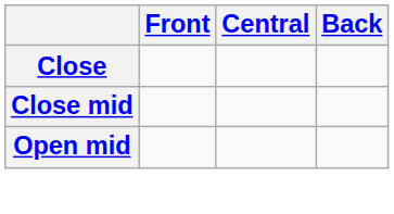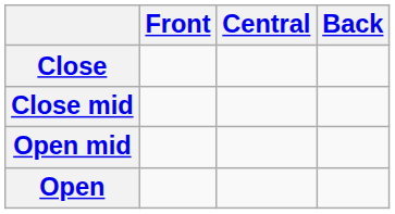+ row: Open
